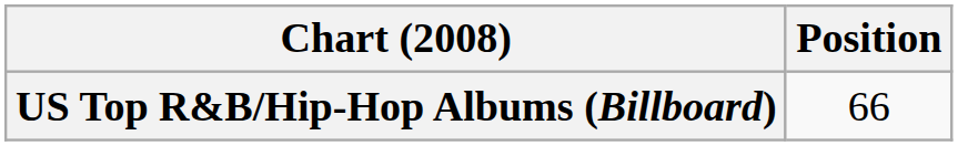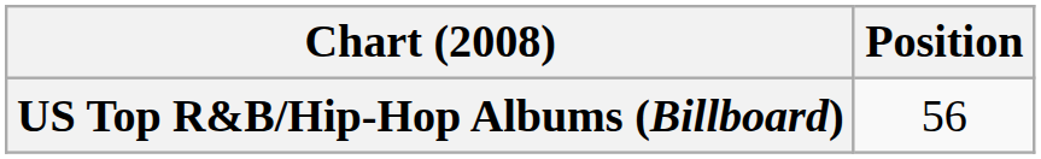US Top R&B/Hip-Hop Albums (Billboard) | Position: 66 -> 56
